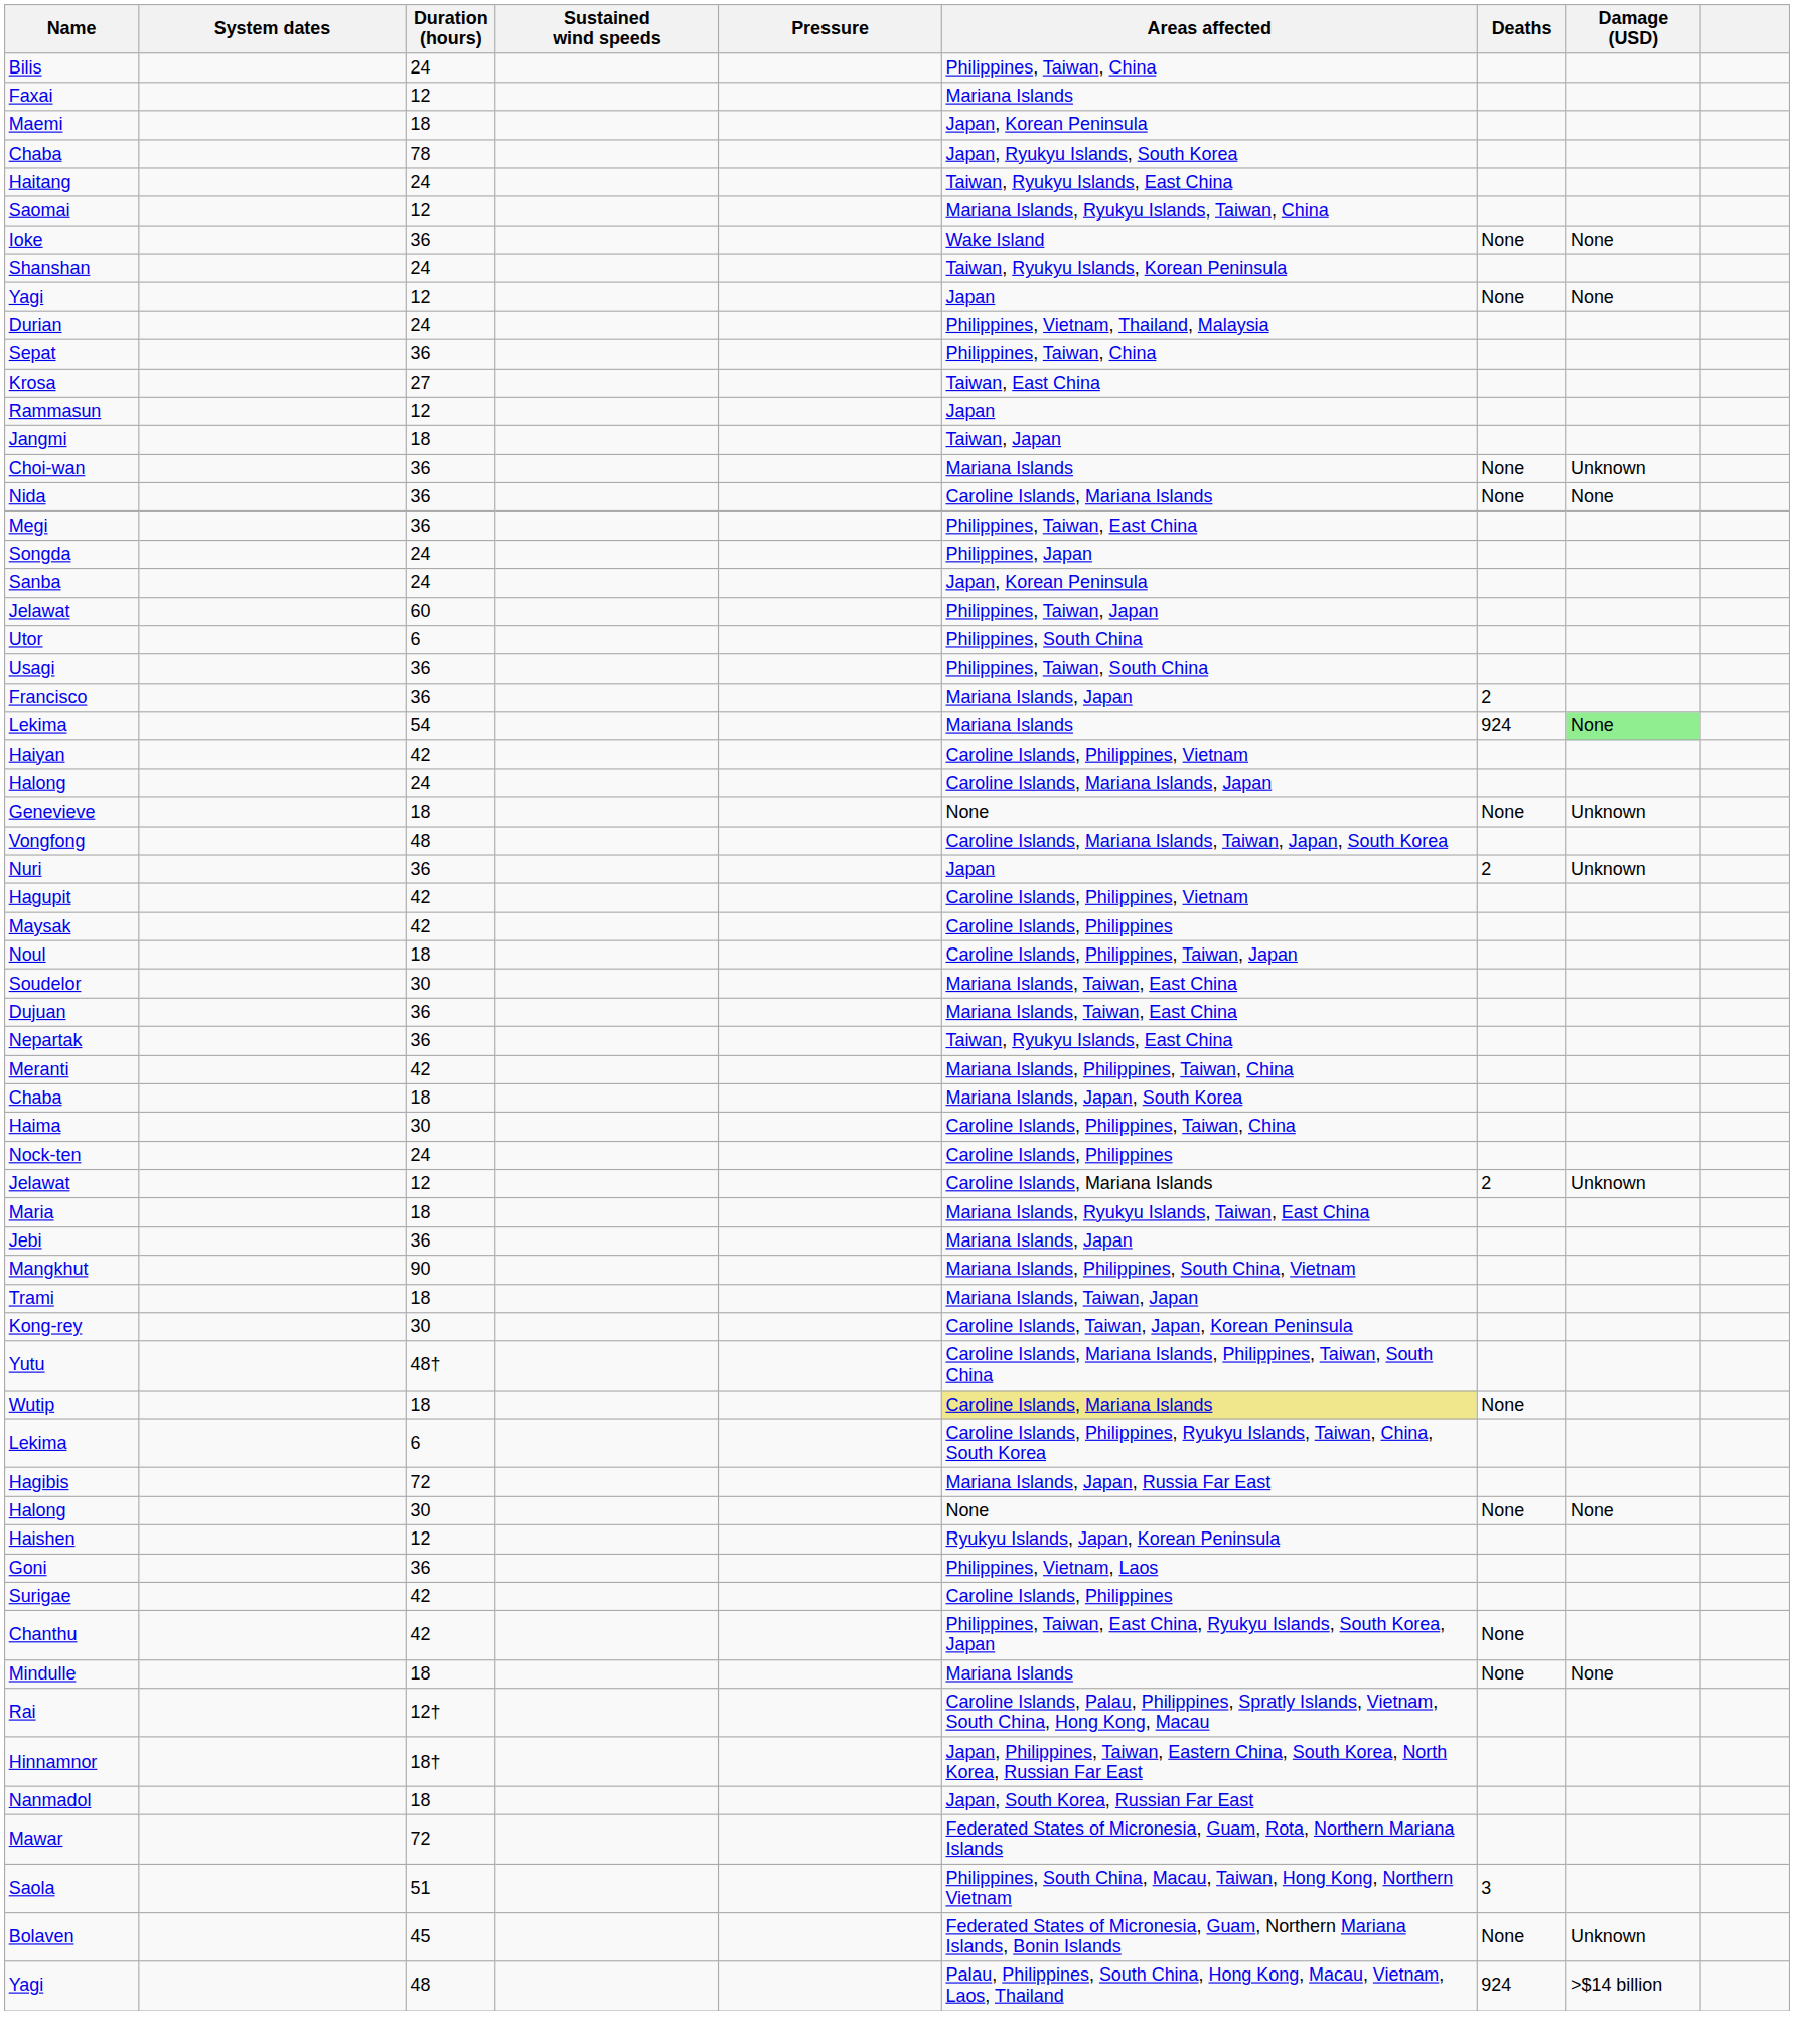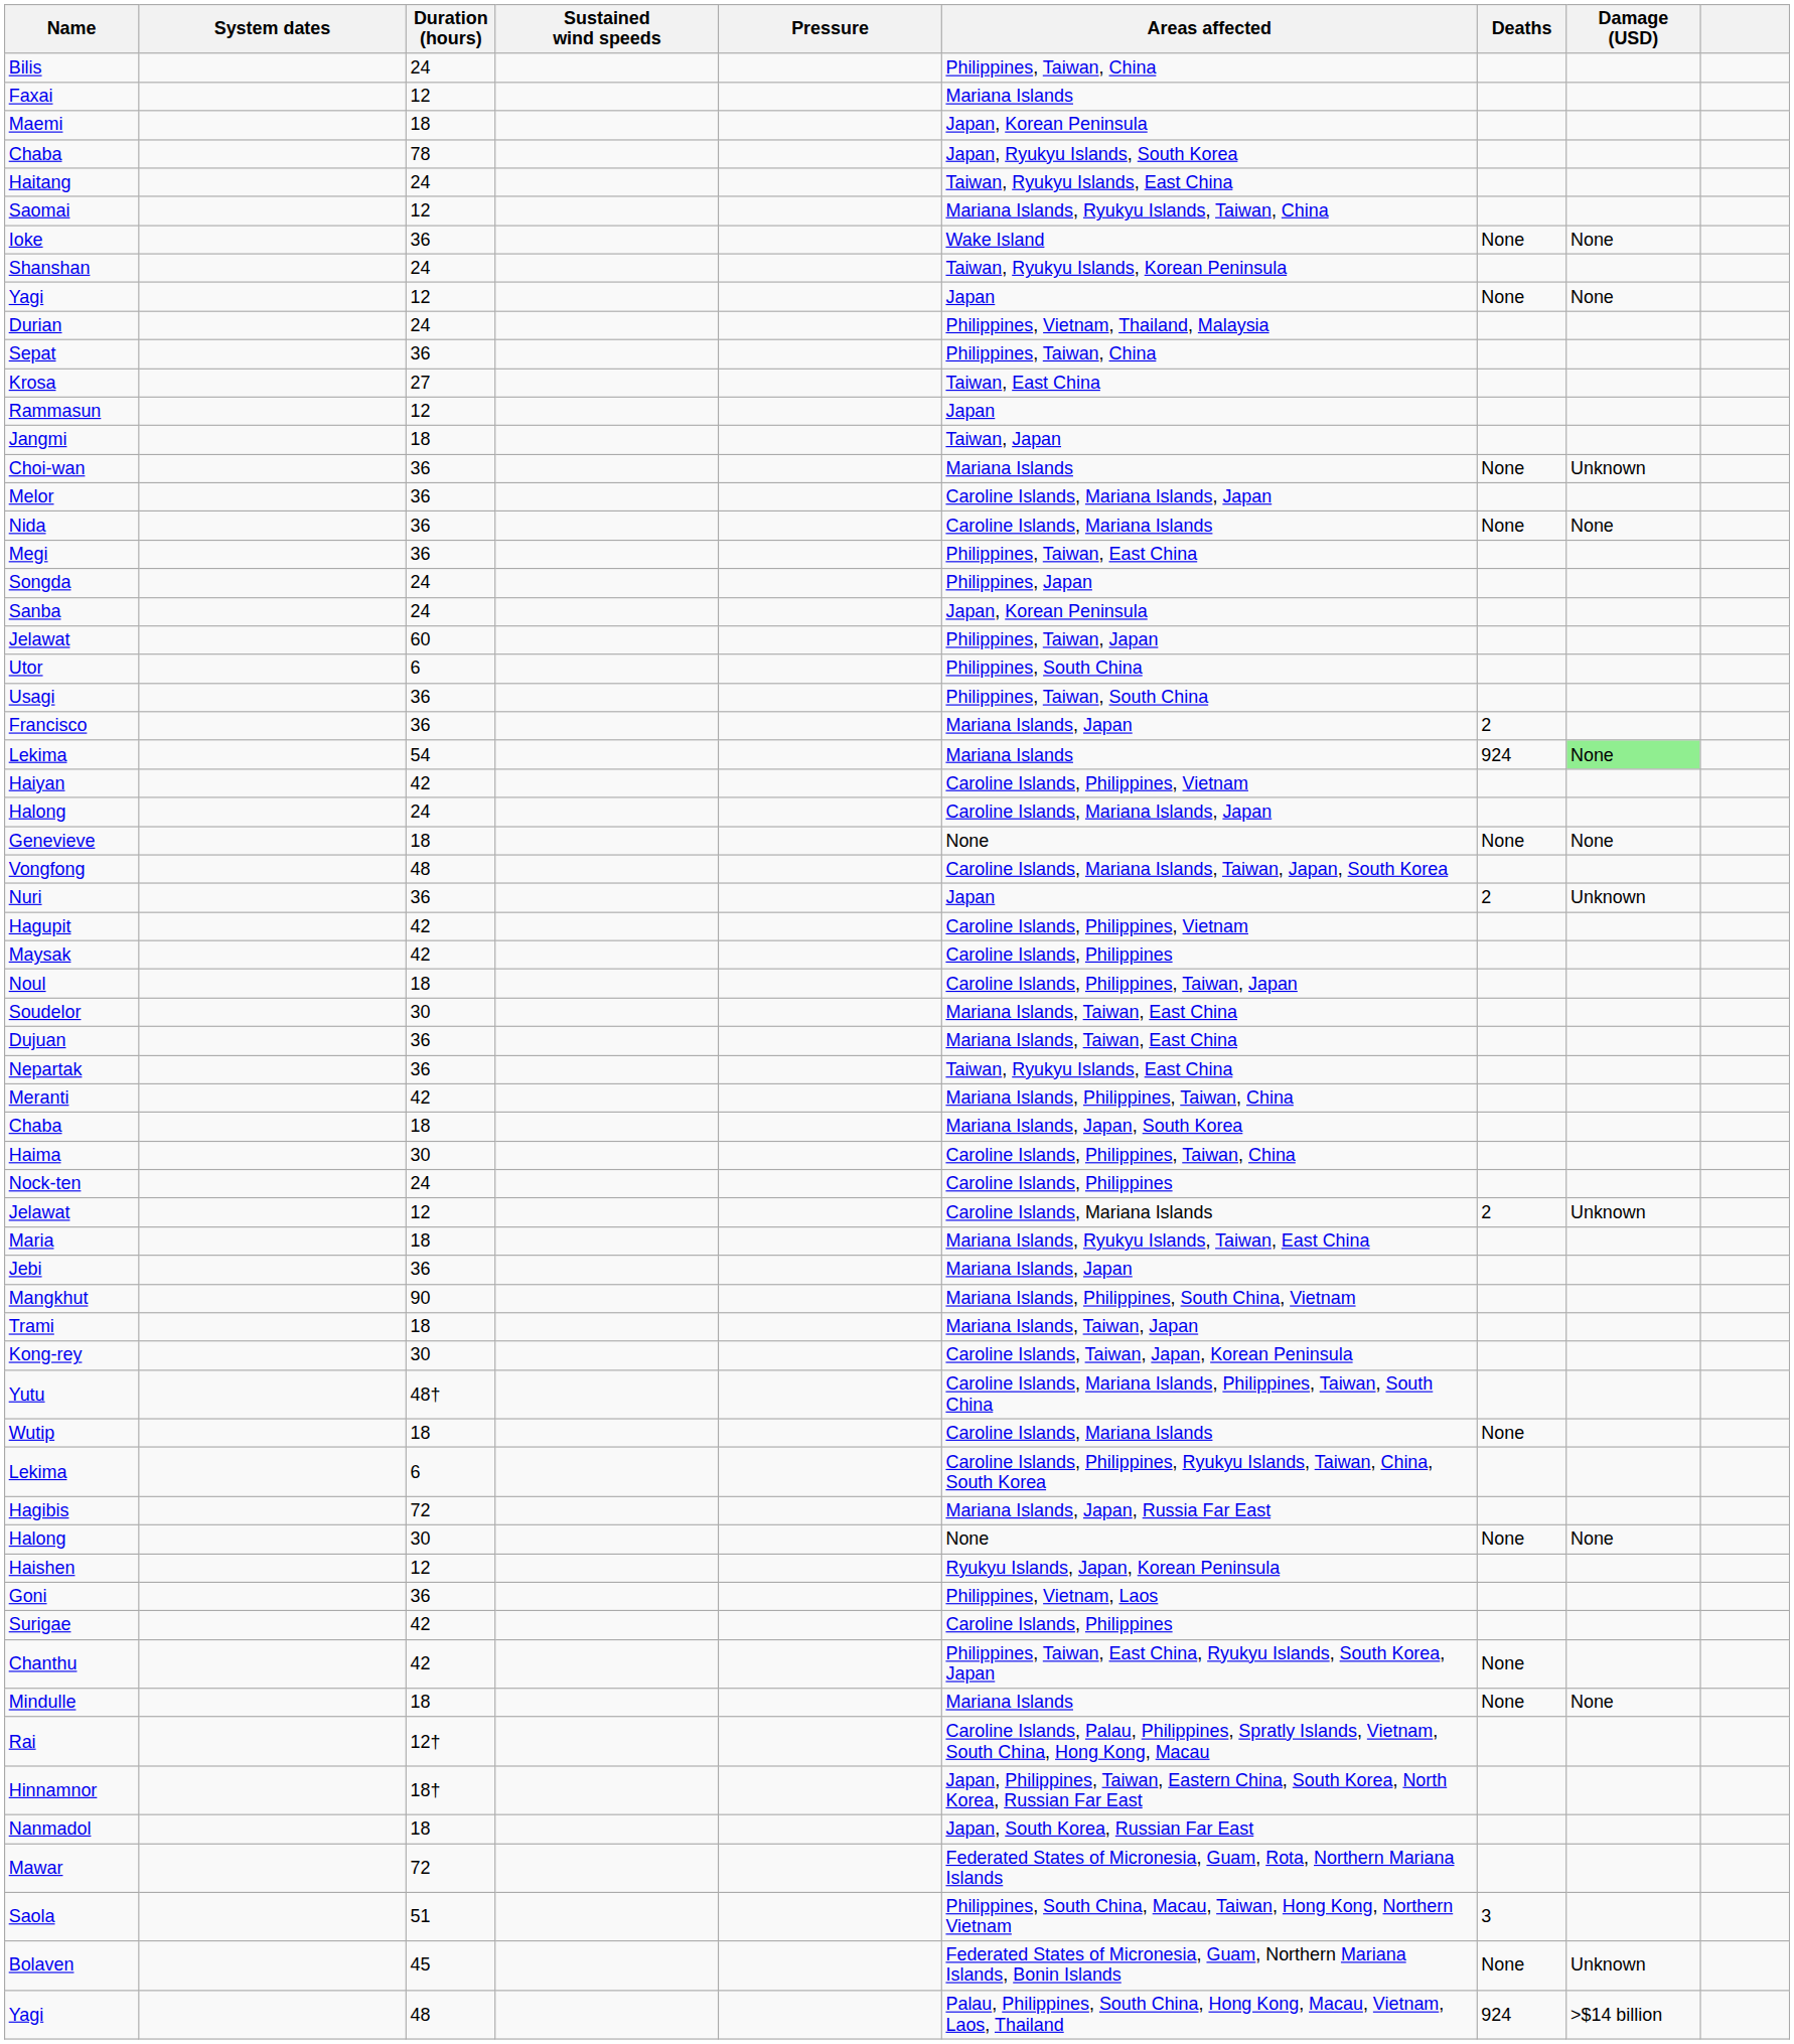+ row: Melor | 36 | Caroline Islands, Mariana Islands, Japan
Genevieve | Damage (USD): Unknown -> None
Wutip | Areas affected: khaki background -> no background
